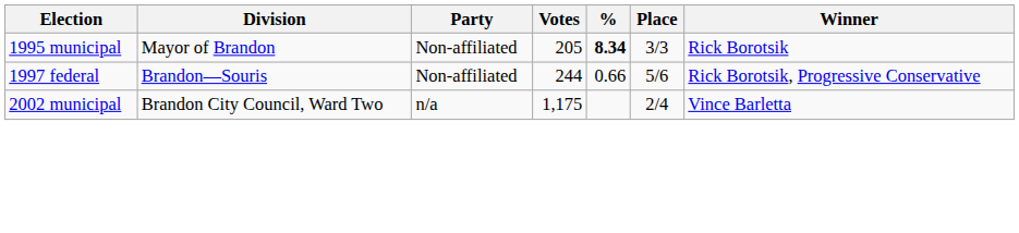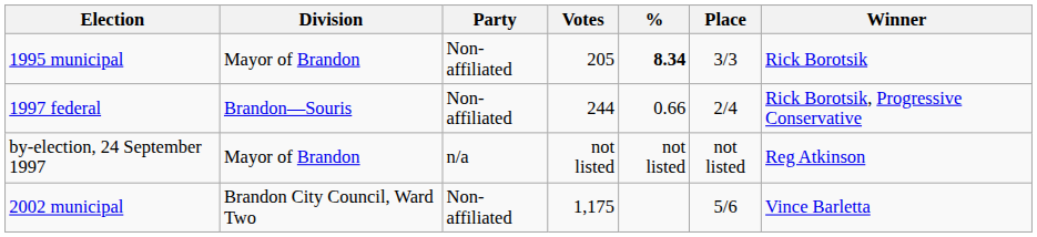1997 federal | Place: 5/6 -> 2/4
+ row: by-election, 24 September 1997 | Mayor of Brandon | n/a | not listed | not listed | not listed | Reg Atkinson
2002 municipal | Party: n/a -> Non-affiliated
2002 municipal | Place: 2/4 -> 5/6
